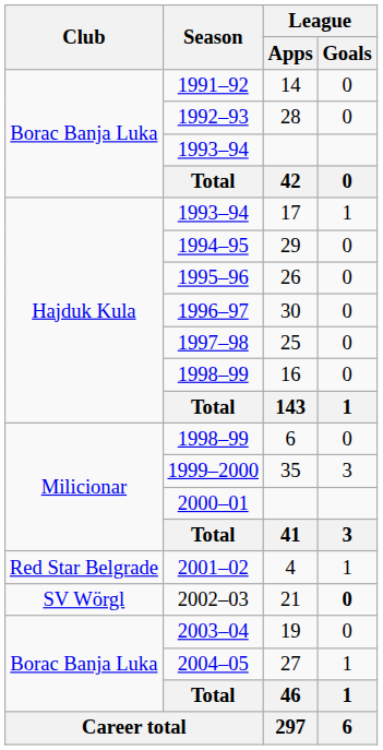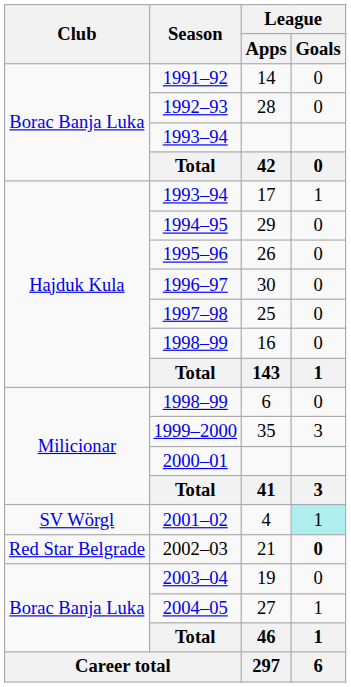4 | Club: Red Star Belgrade -> SV Wörgl
4 | League / Goals: no background -> paleturquoise background
21 | Club: SV Wörgl -> Red Star Belgrade
